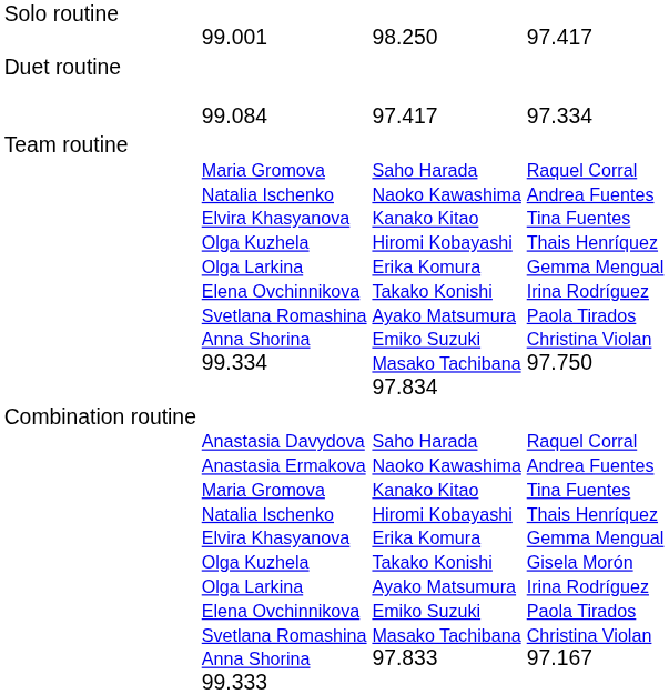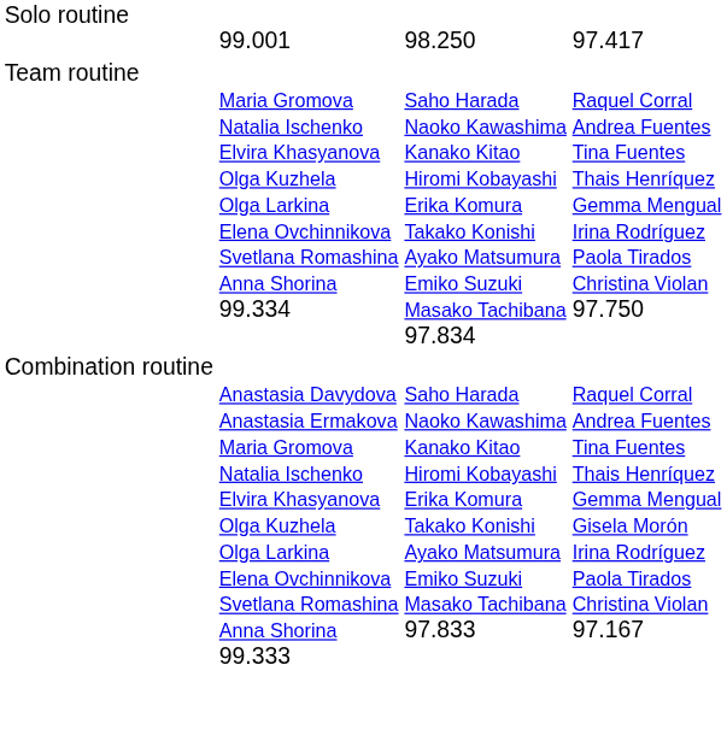- row: Duet routine | 99.084 | 97.417 | 97.334
